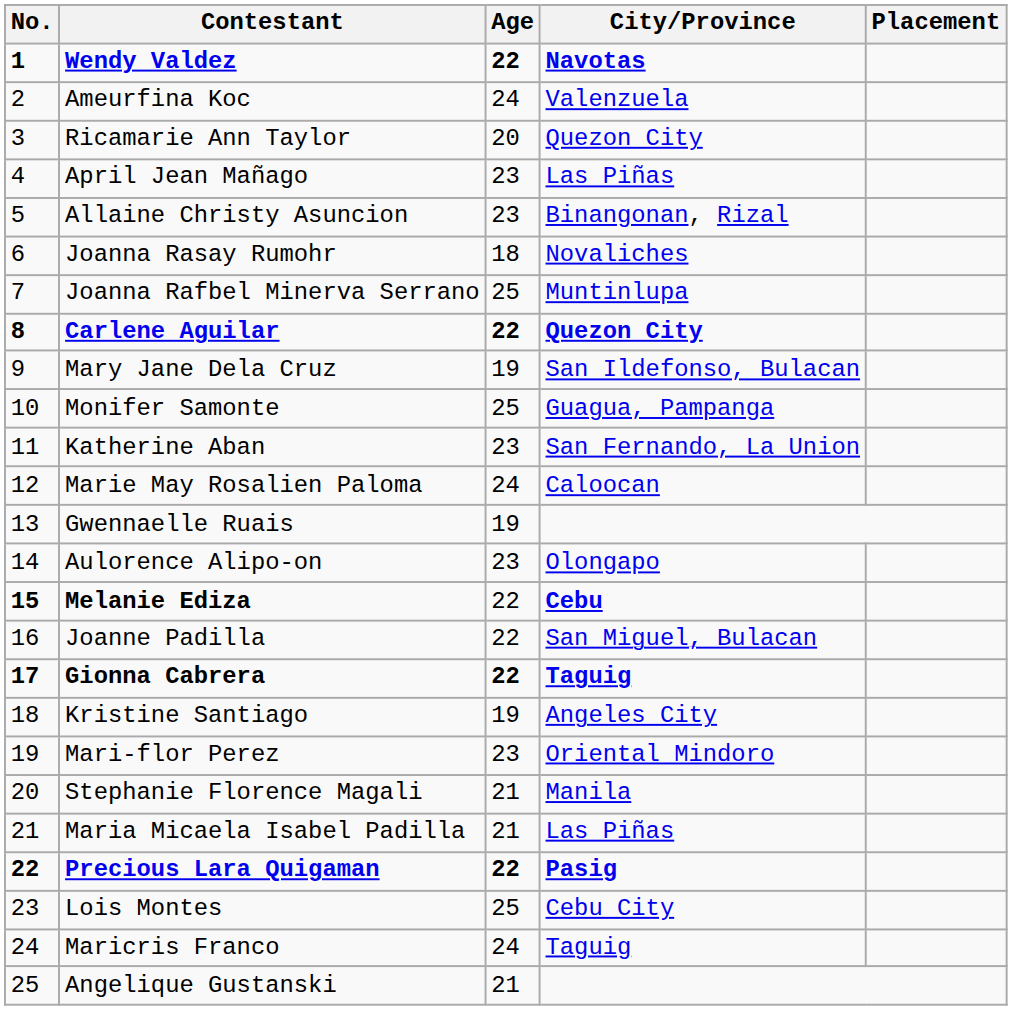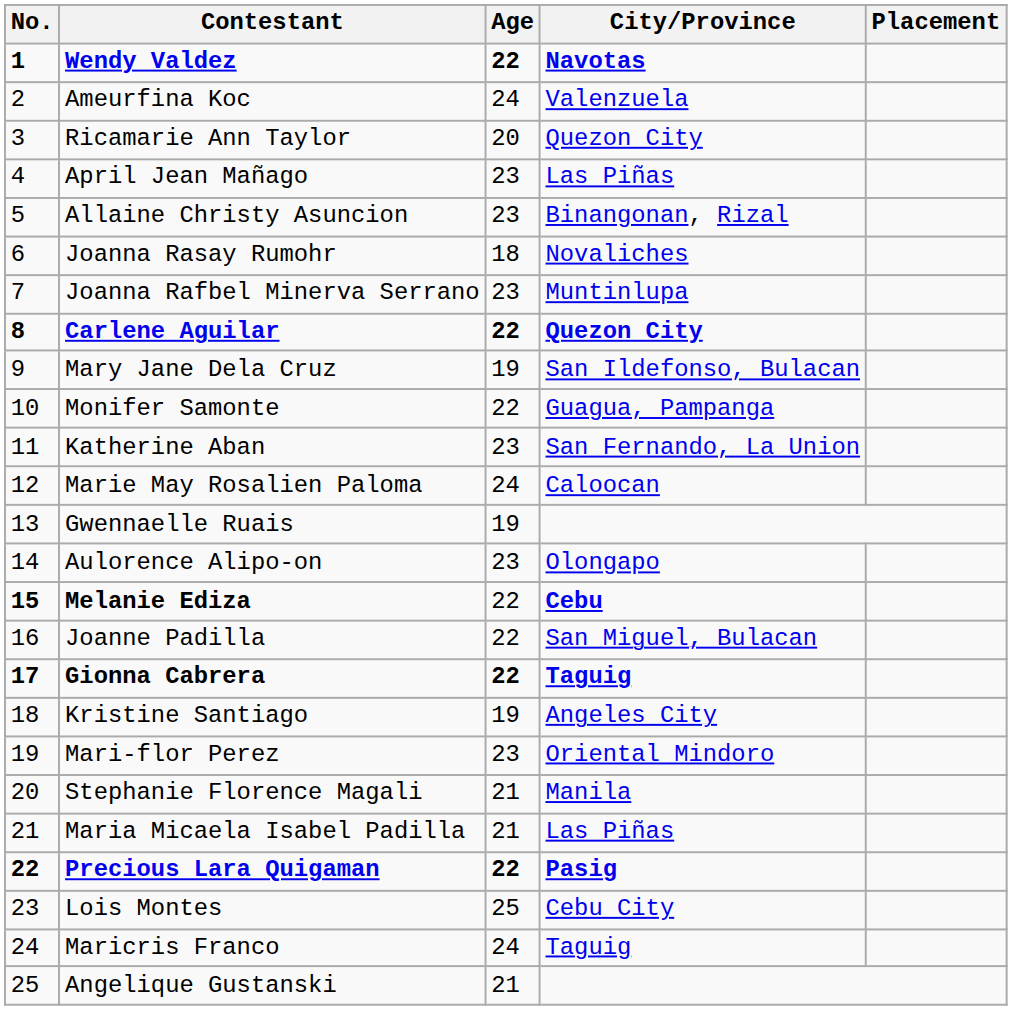Joanna Rafbel Minerva Serrano | Age: 25 -> 23
Monifer Samonte | Age: 25 -> 22
